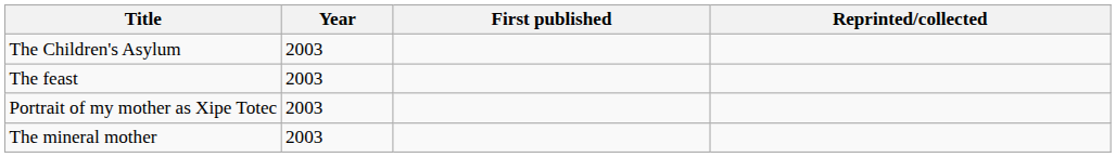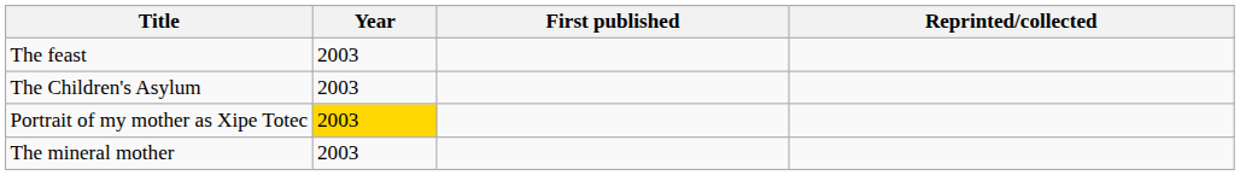rows swapped: The Children's Asylum <-> The feast
Portrait of my mother as Xipe Totec | Year: no background -> gold background
